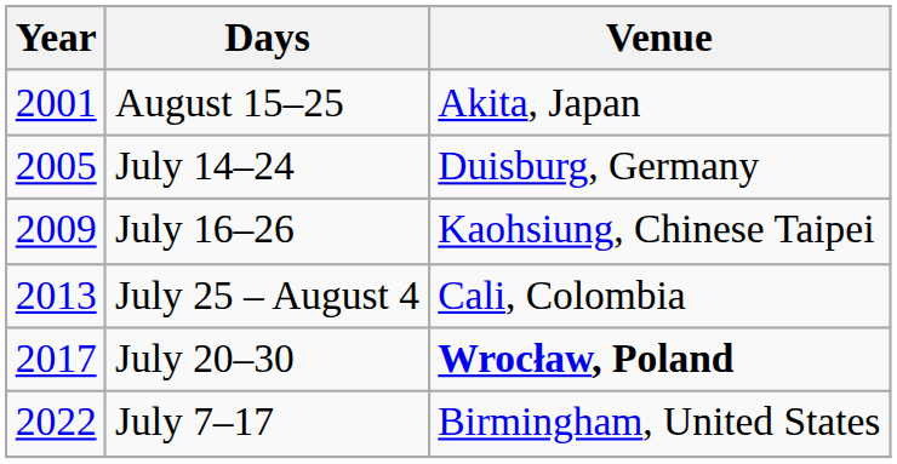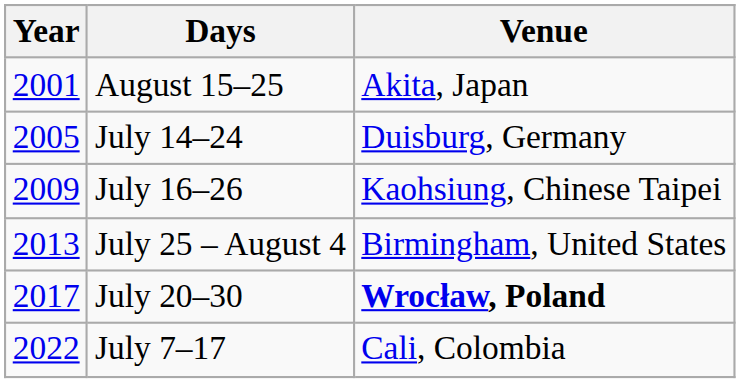July 25 – August 4 | Venue: Cali, Colombia -> Birmingham, United States
July 7–17 | Venue: Birmingham, United States -> Cali, Colombia
